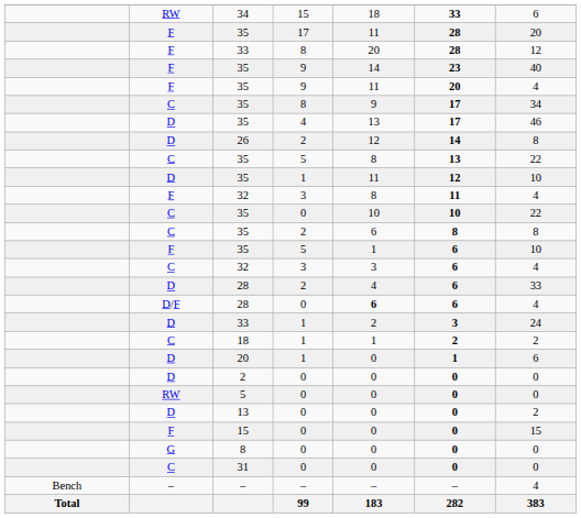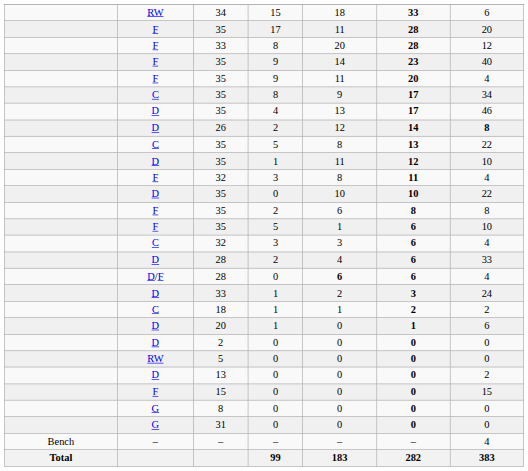26 | column 7: normal -> bold
35 / 0 | column 2: C -> D
35 / 2 | column 2: C -> F
31 | column 2: C -> G
